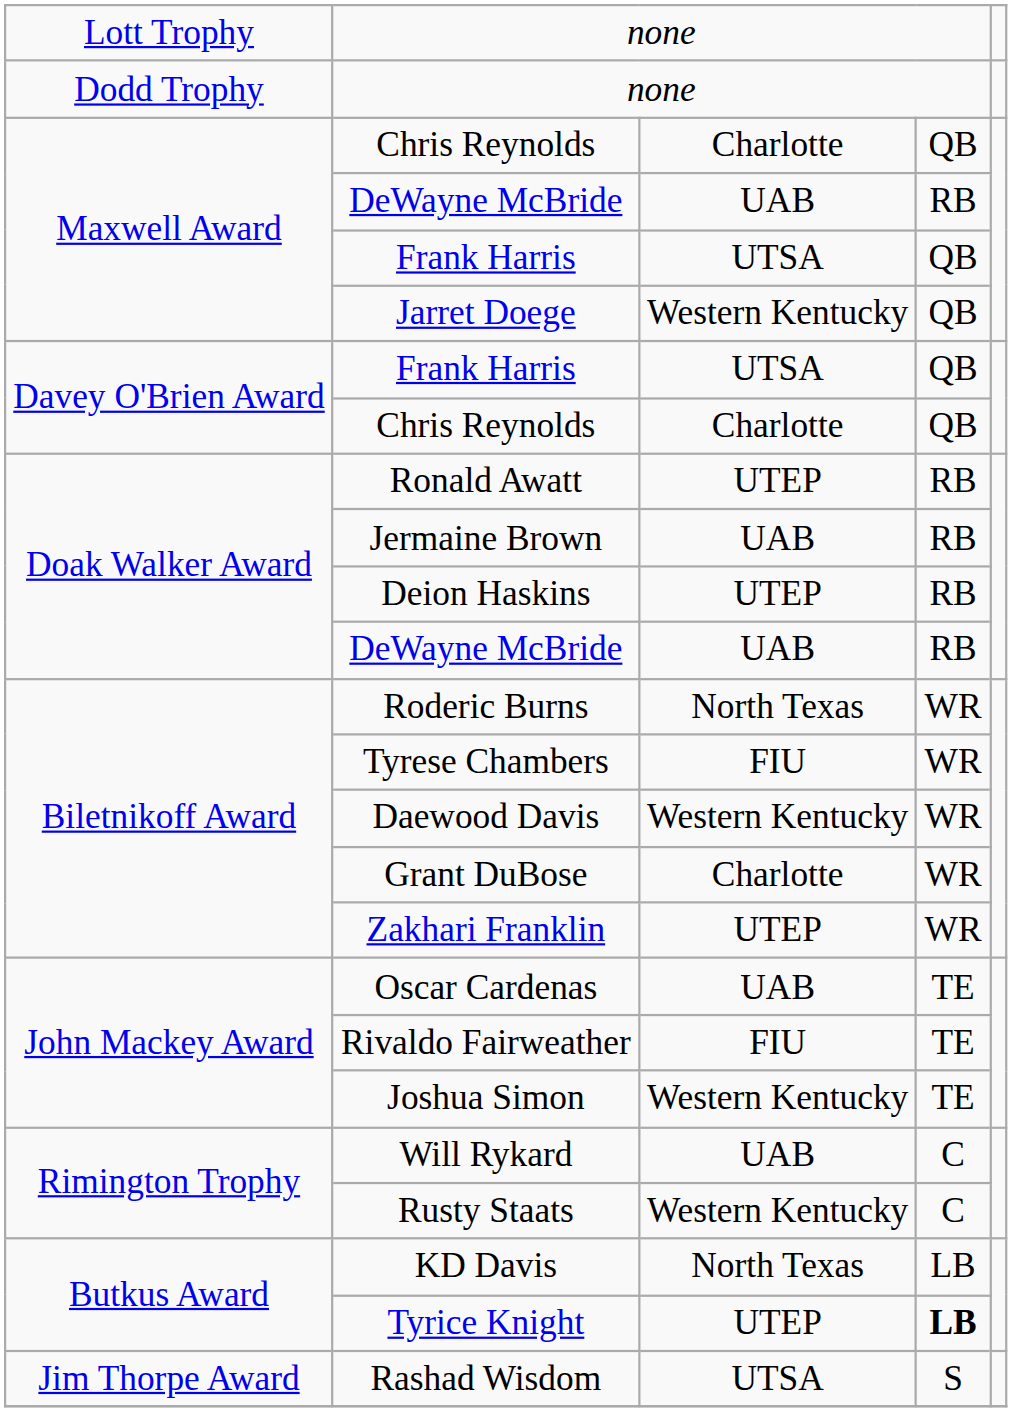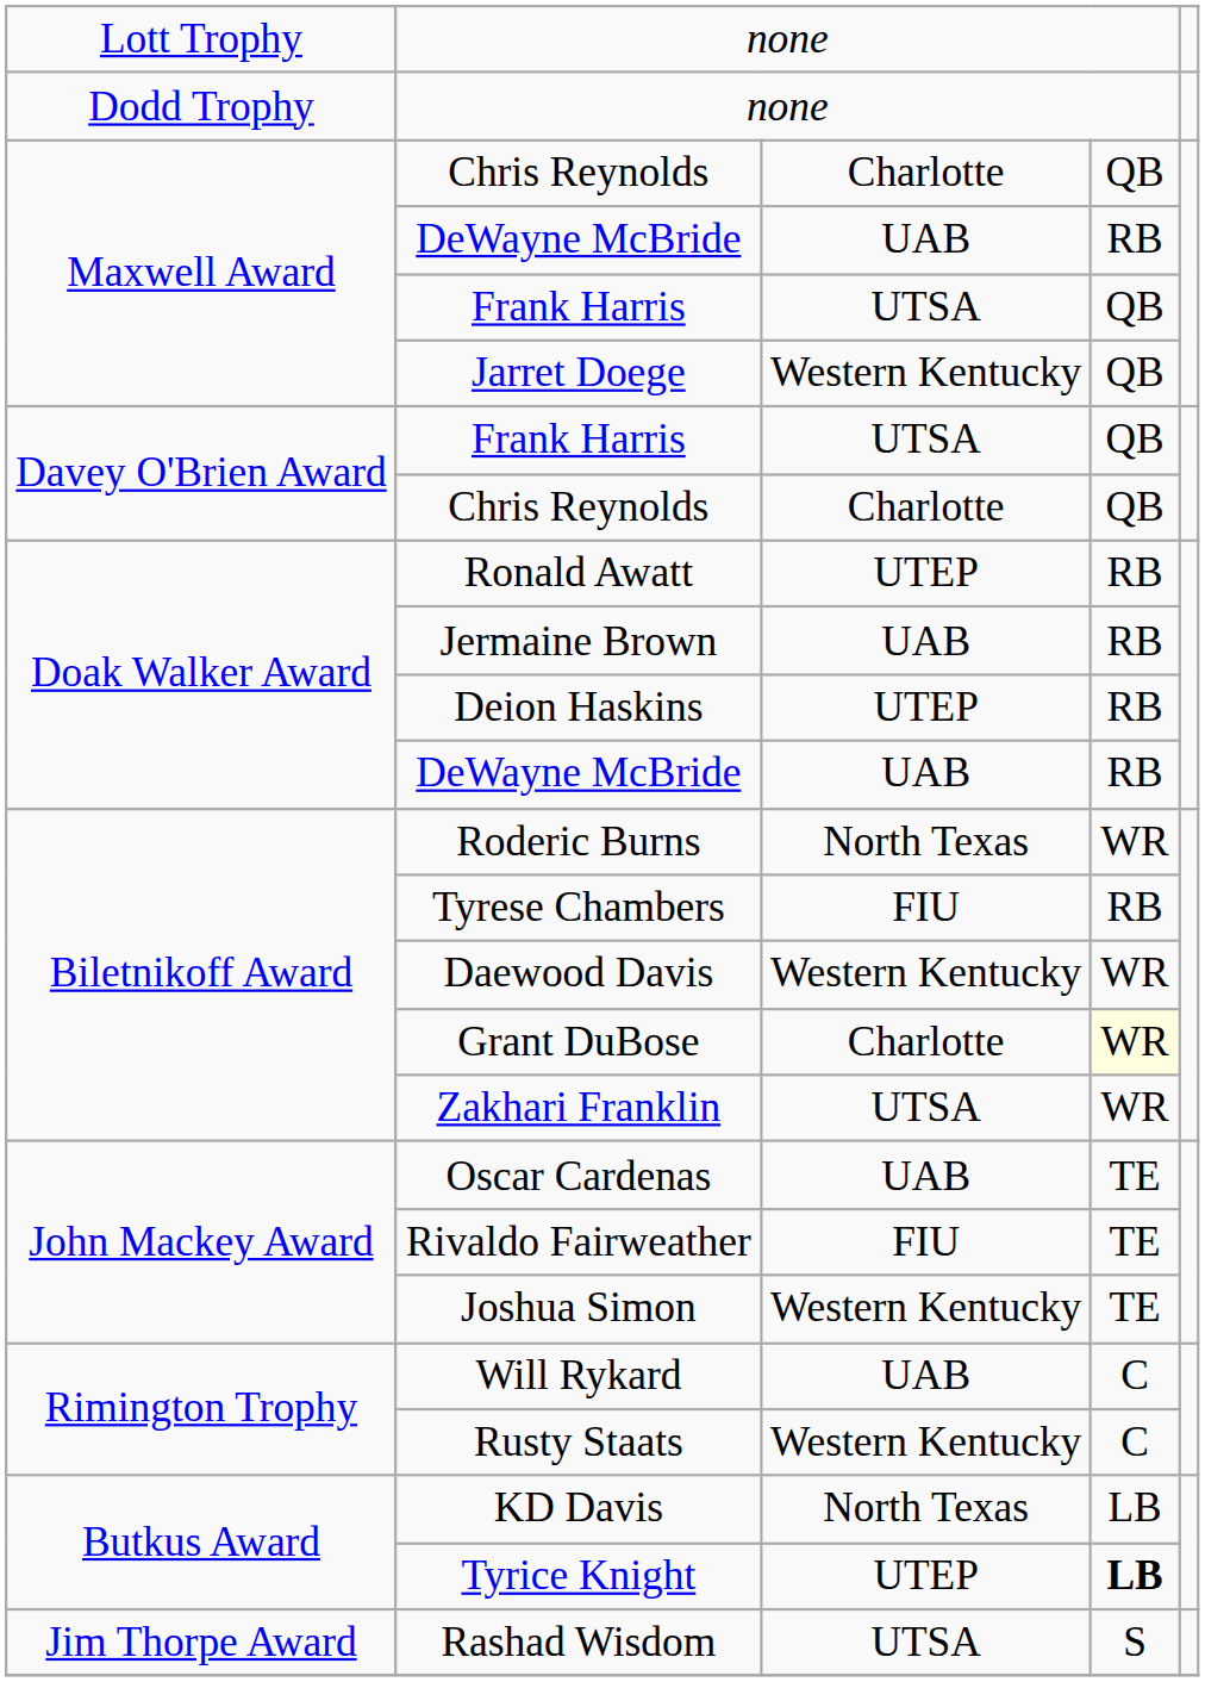Tyrese Chambers | column 4: WR -> RB
Grant DuBose | column 4: no background -> lightyellow background
Zakhari Franklin | column 3: UTEP -> UTSA
